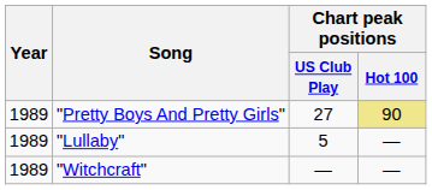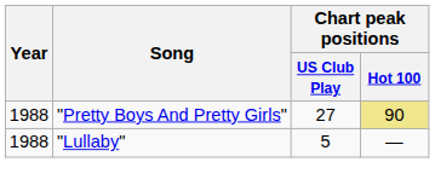"Pretty Boys And Pretty Girls" | Year: 1989 -> 1988
"Lullaby" | Year: 1989 -> 1988
- row: 1989 | "Witchcraft" | — | —
